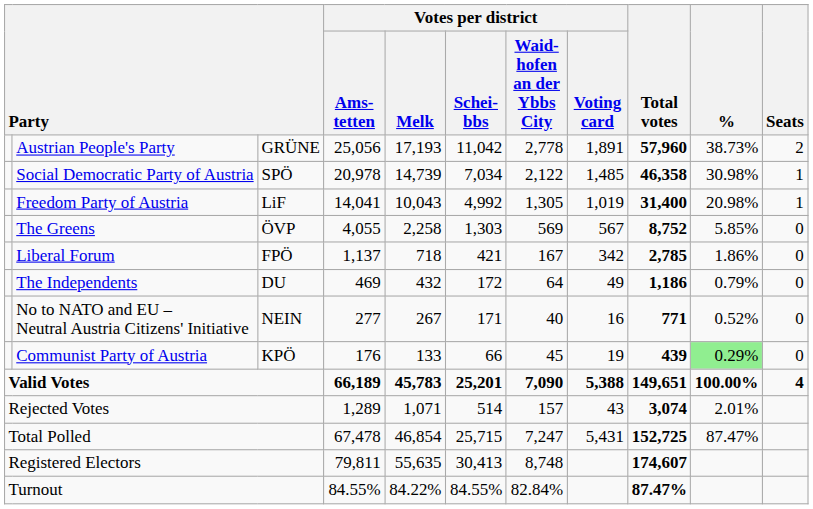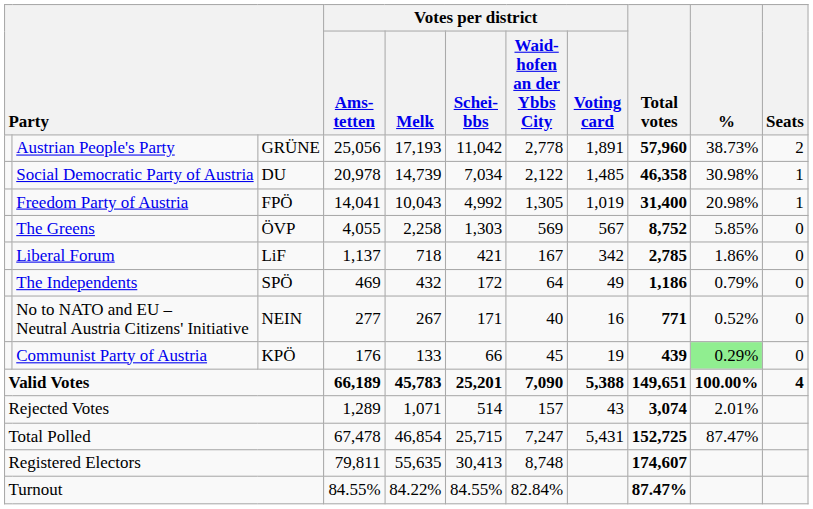Social Democratic Party of Austria | column 3: SPÖ -> DU
Freedom Party of Austria | column 3: LiF -> FPÖ
Liberal Forum | column 3: FPÖ -> LiF
The Independents | column 3: DU -> SPÖ
